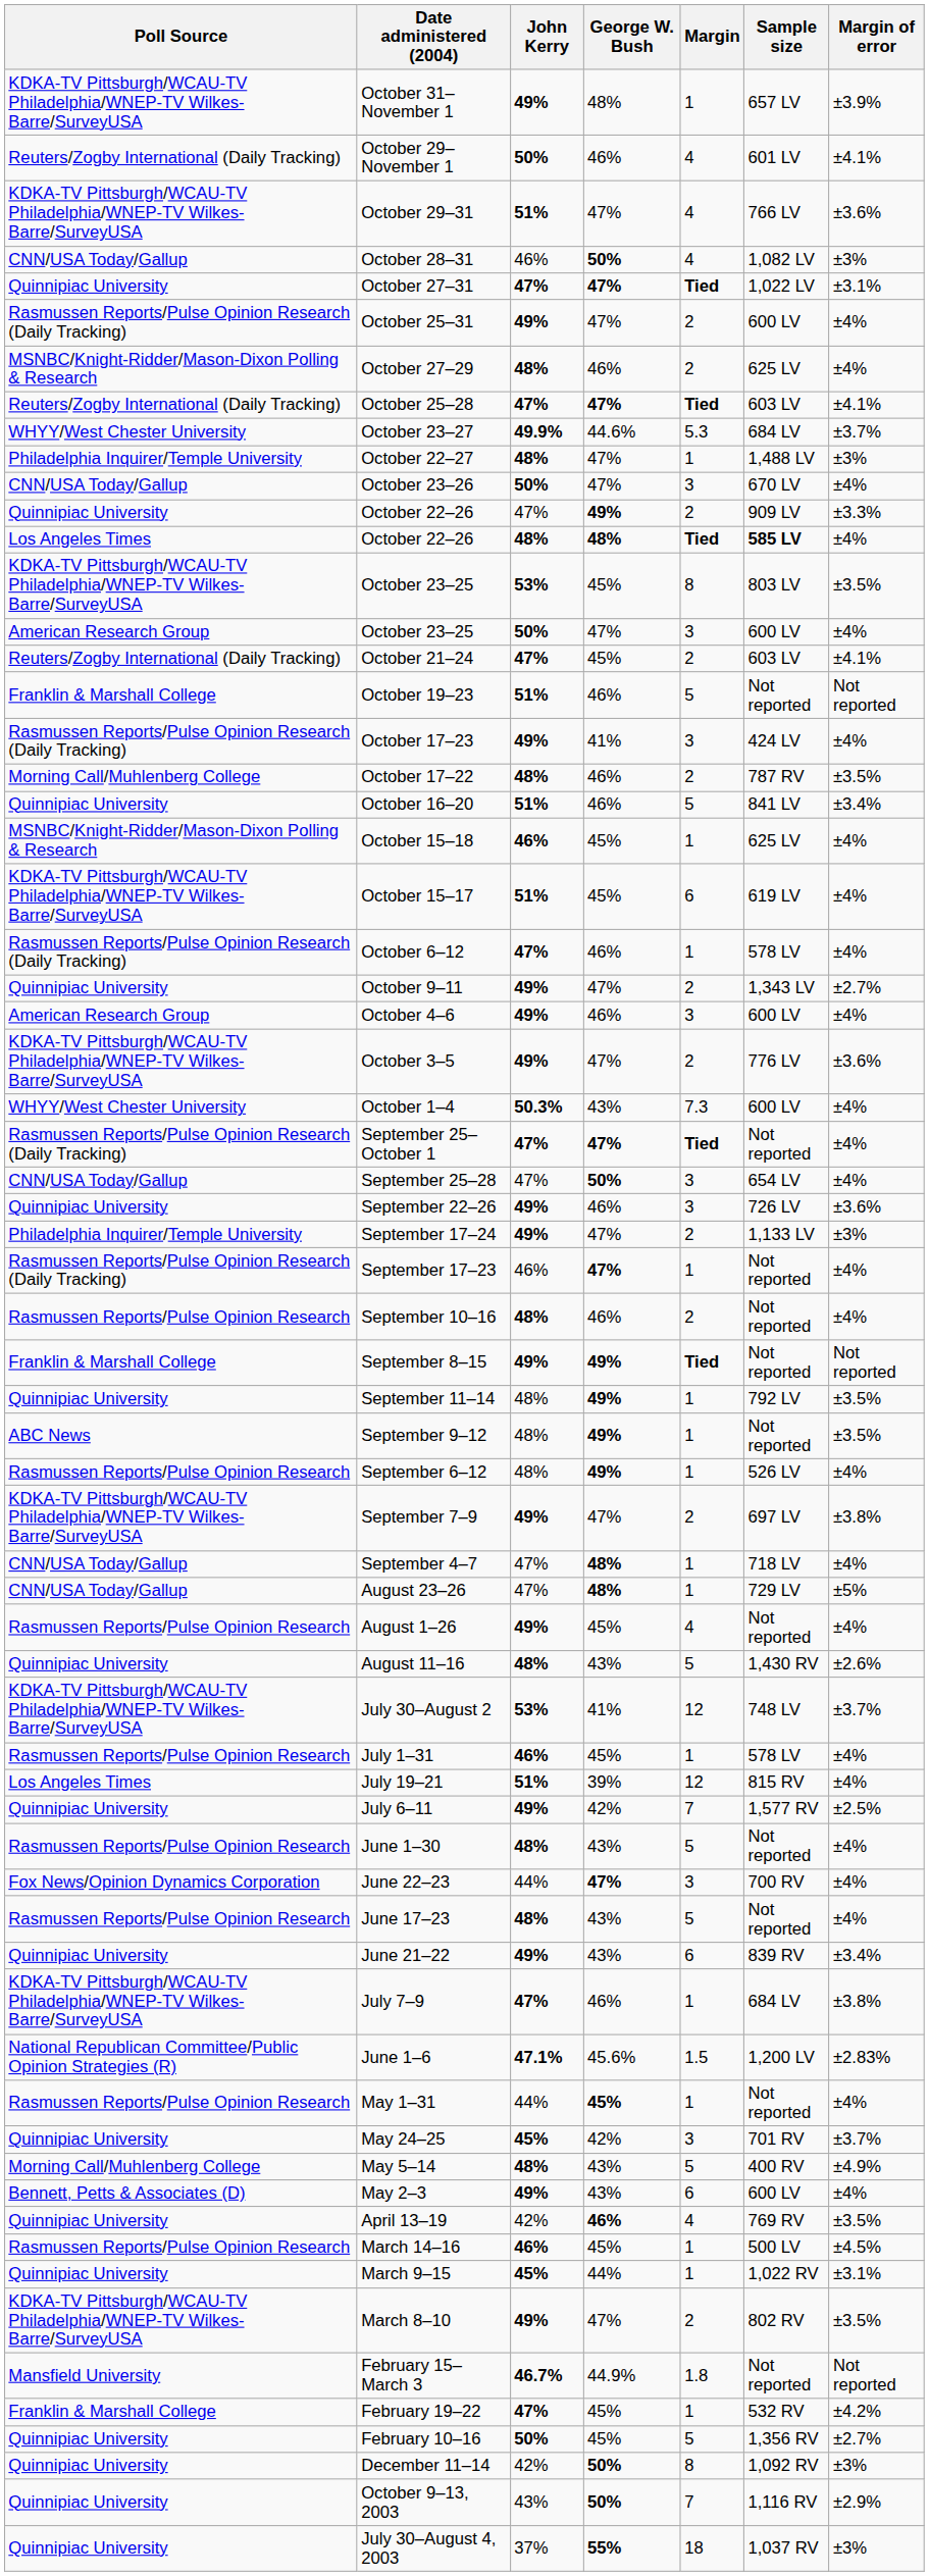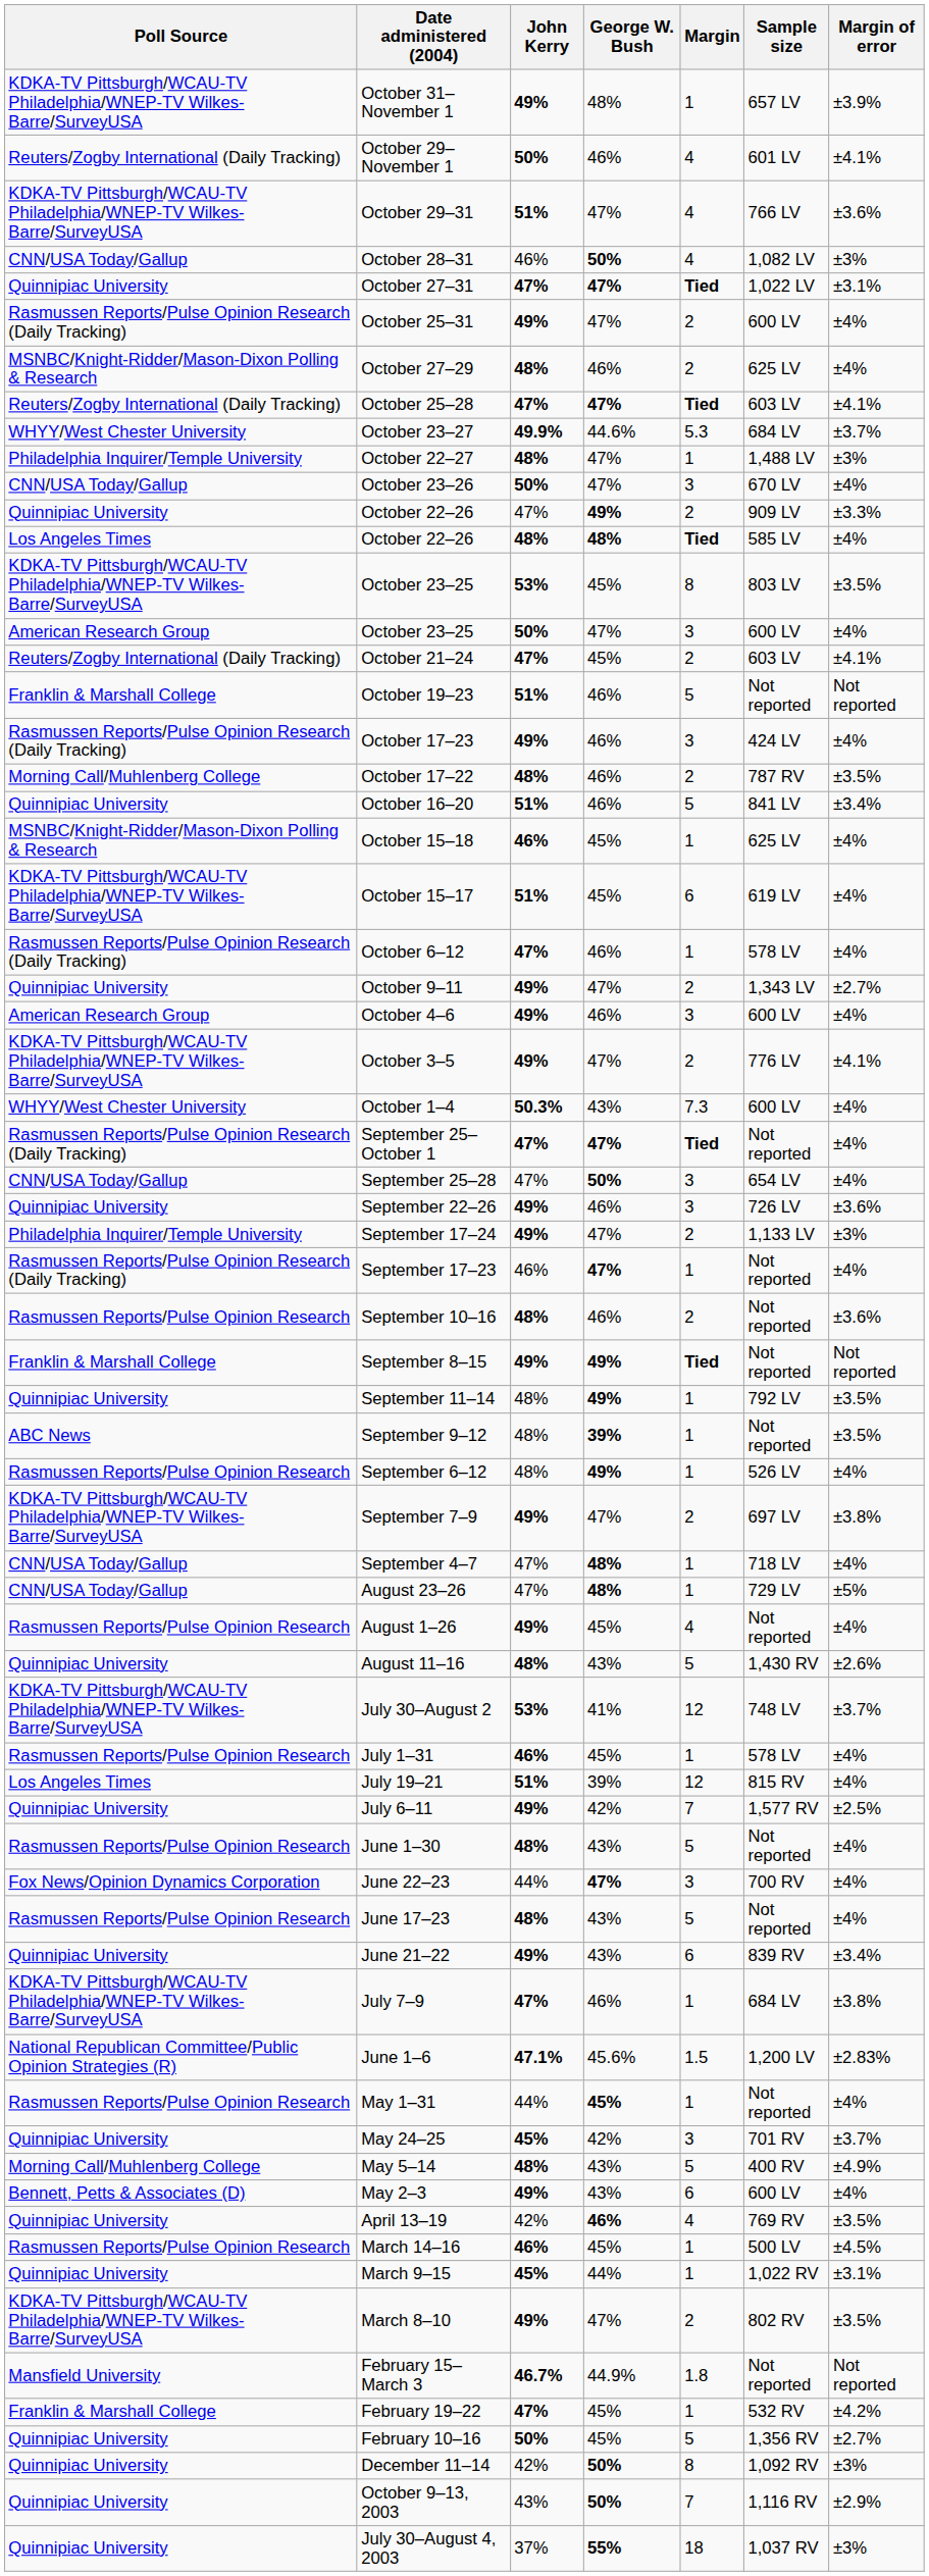Los Angeles Times / October 22–26 | Sample size: bold -> normal
October 17–23 | George W. Bush: 41% -> 46%
October 3–5 | Margin of error: ±3.6% -> ±4.1%
September 10–16 | Margin of error: ±4% -> ±3.6%
September 9–12 | George W. Bush: 49% -> 39%
